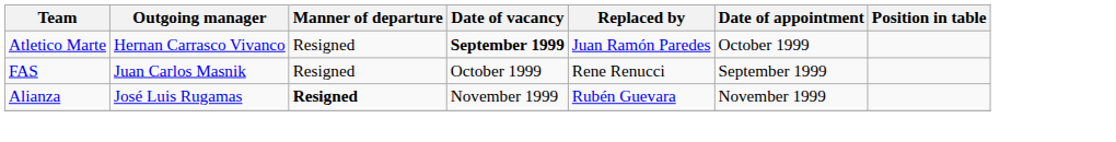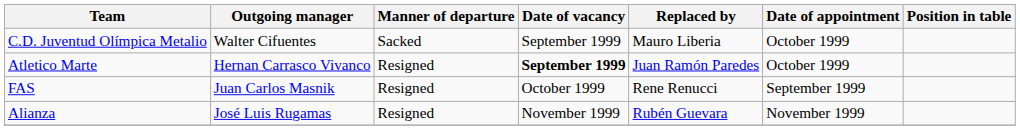+ row: C.D. Juventud Olímpica Metalio | Walter Cifuentes | Sacked | September 1999 | Mauro Liberia | October 1999
Alianza | Manner of departure: bold -> normal
